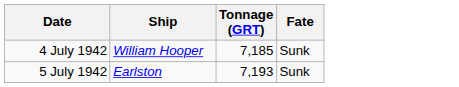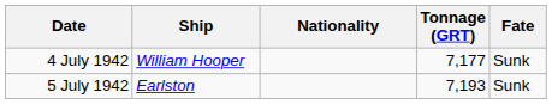+ column: Nationality
4 July 1942 | Tonnage (GRT): 7,185 -> 7,177
